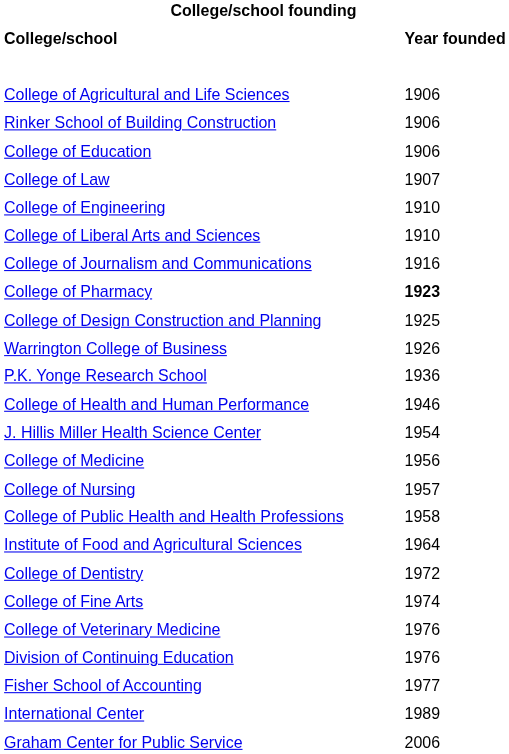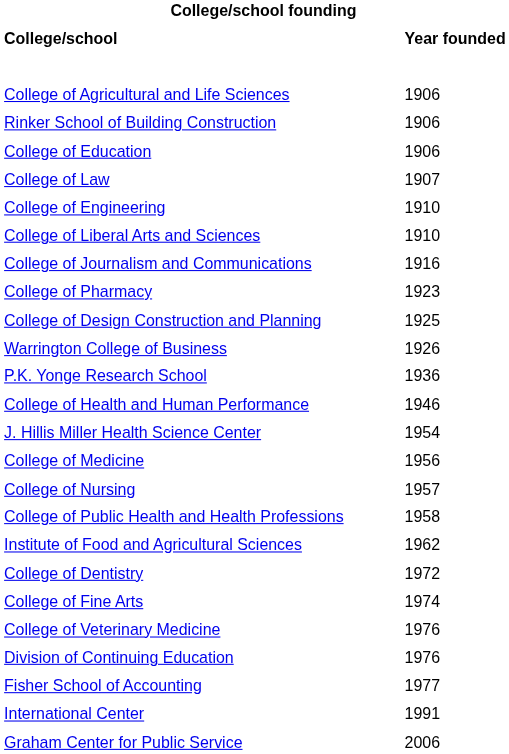College of Pharmacy | College/school founding / Year founded: bold -> normal
Institute of Food and Agricultural Sciences | College/school founding / Year founded: 1964 -> 1962
International Center | College/school founding / Year founded: 1989 -> 1991
